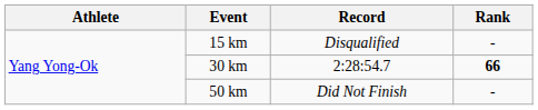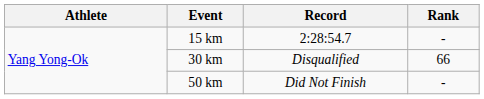15 km | Record: Disqualified -> 2:28:54.7
30 km | Record: 2:28:54.7 -> Disqualified
30 km | Rank: bold -> normal
